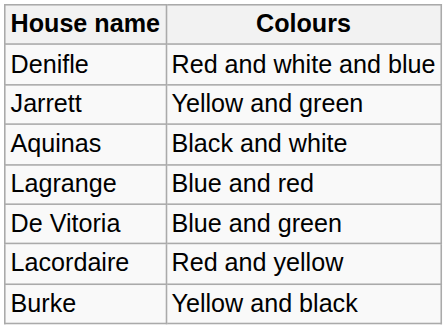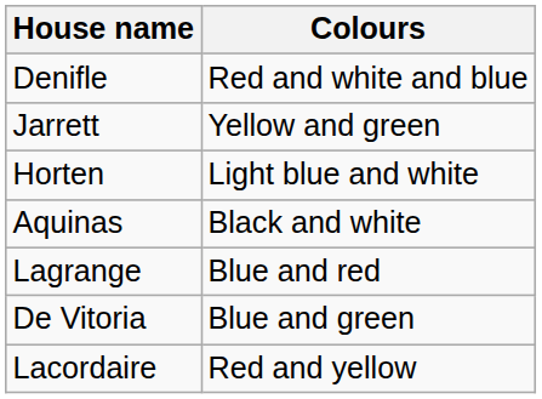+ row: Horten | Light blue and white
- row: Burke | Yellow and black
